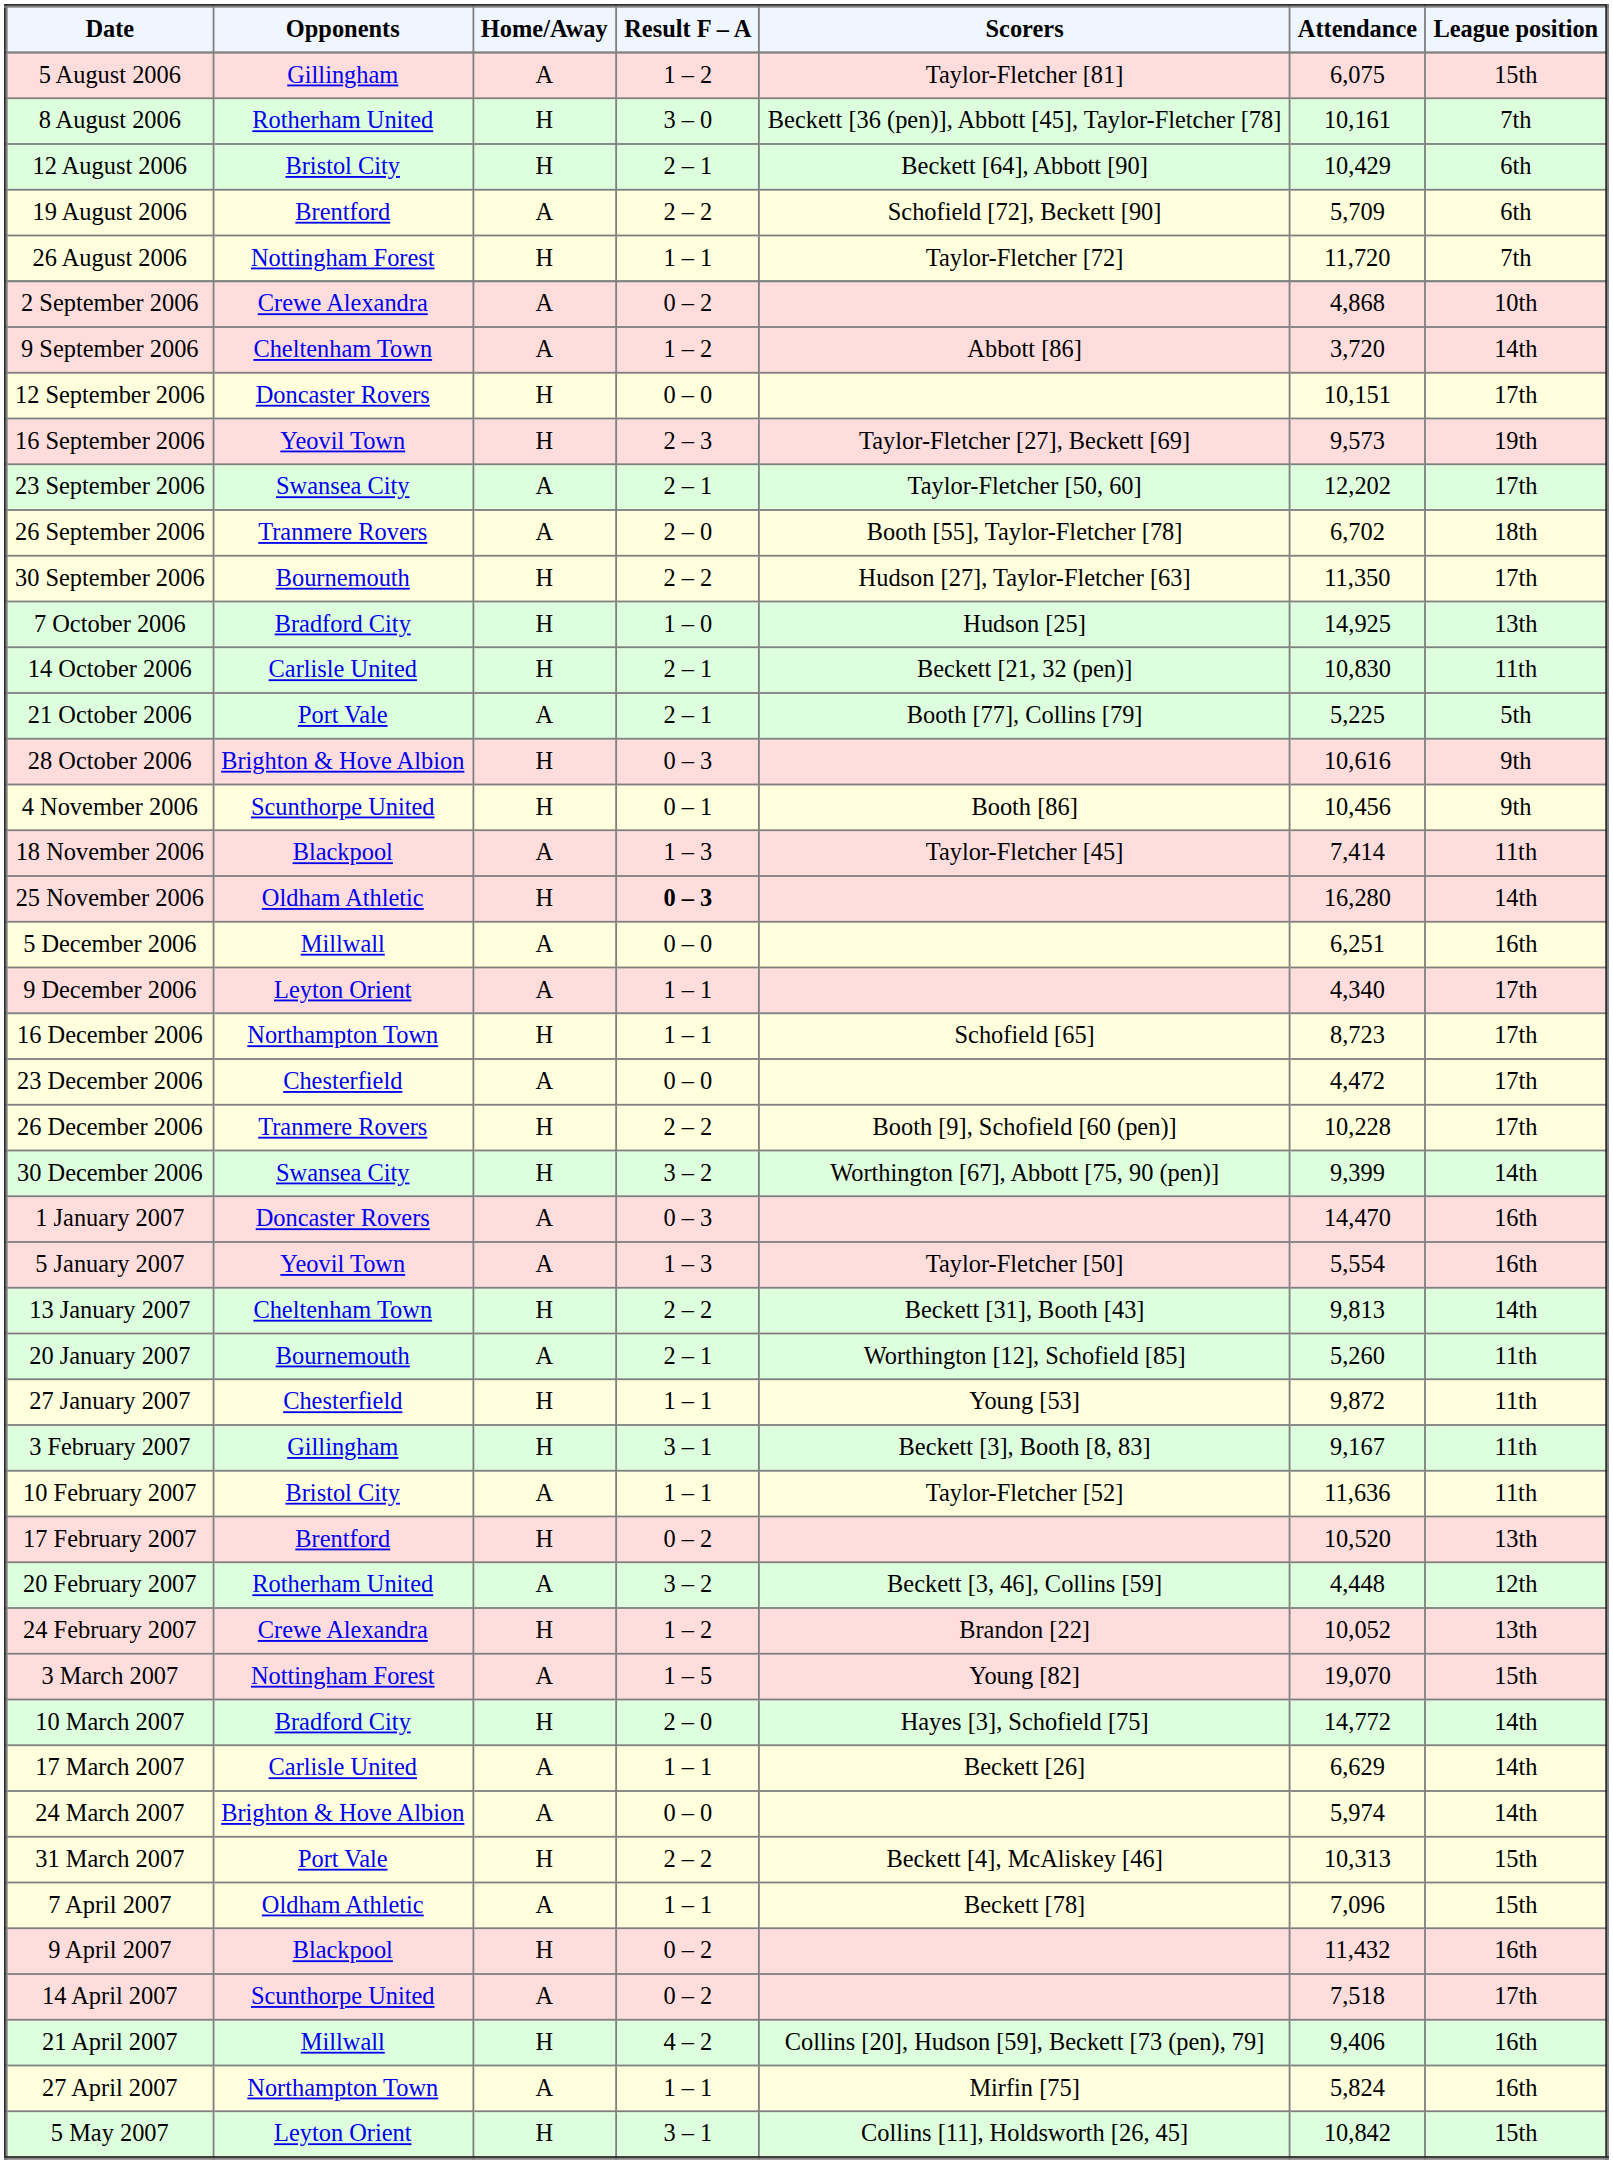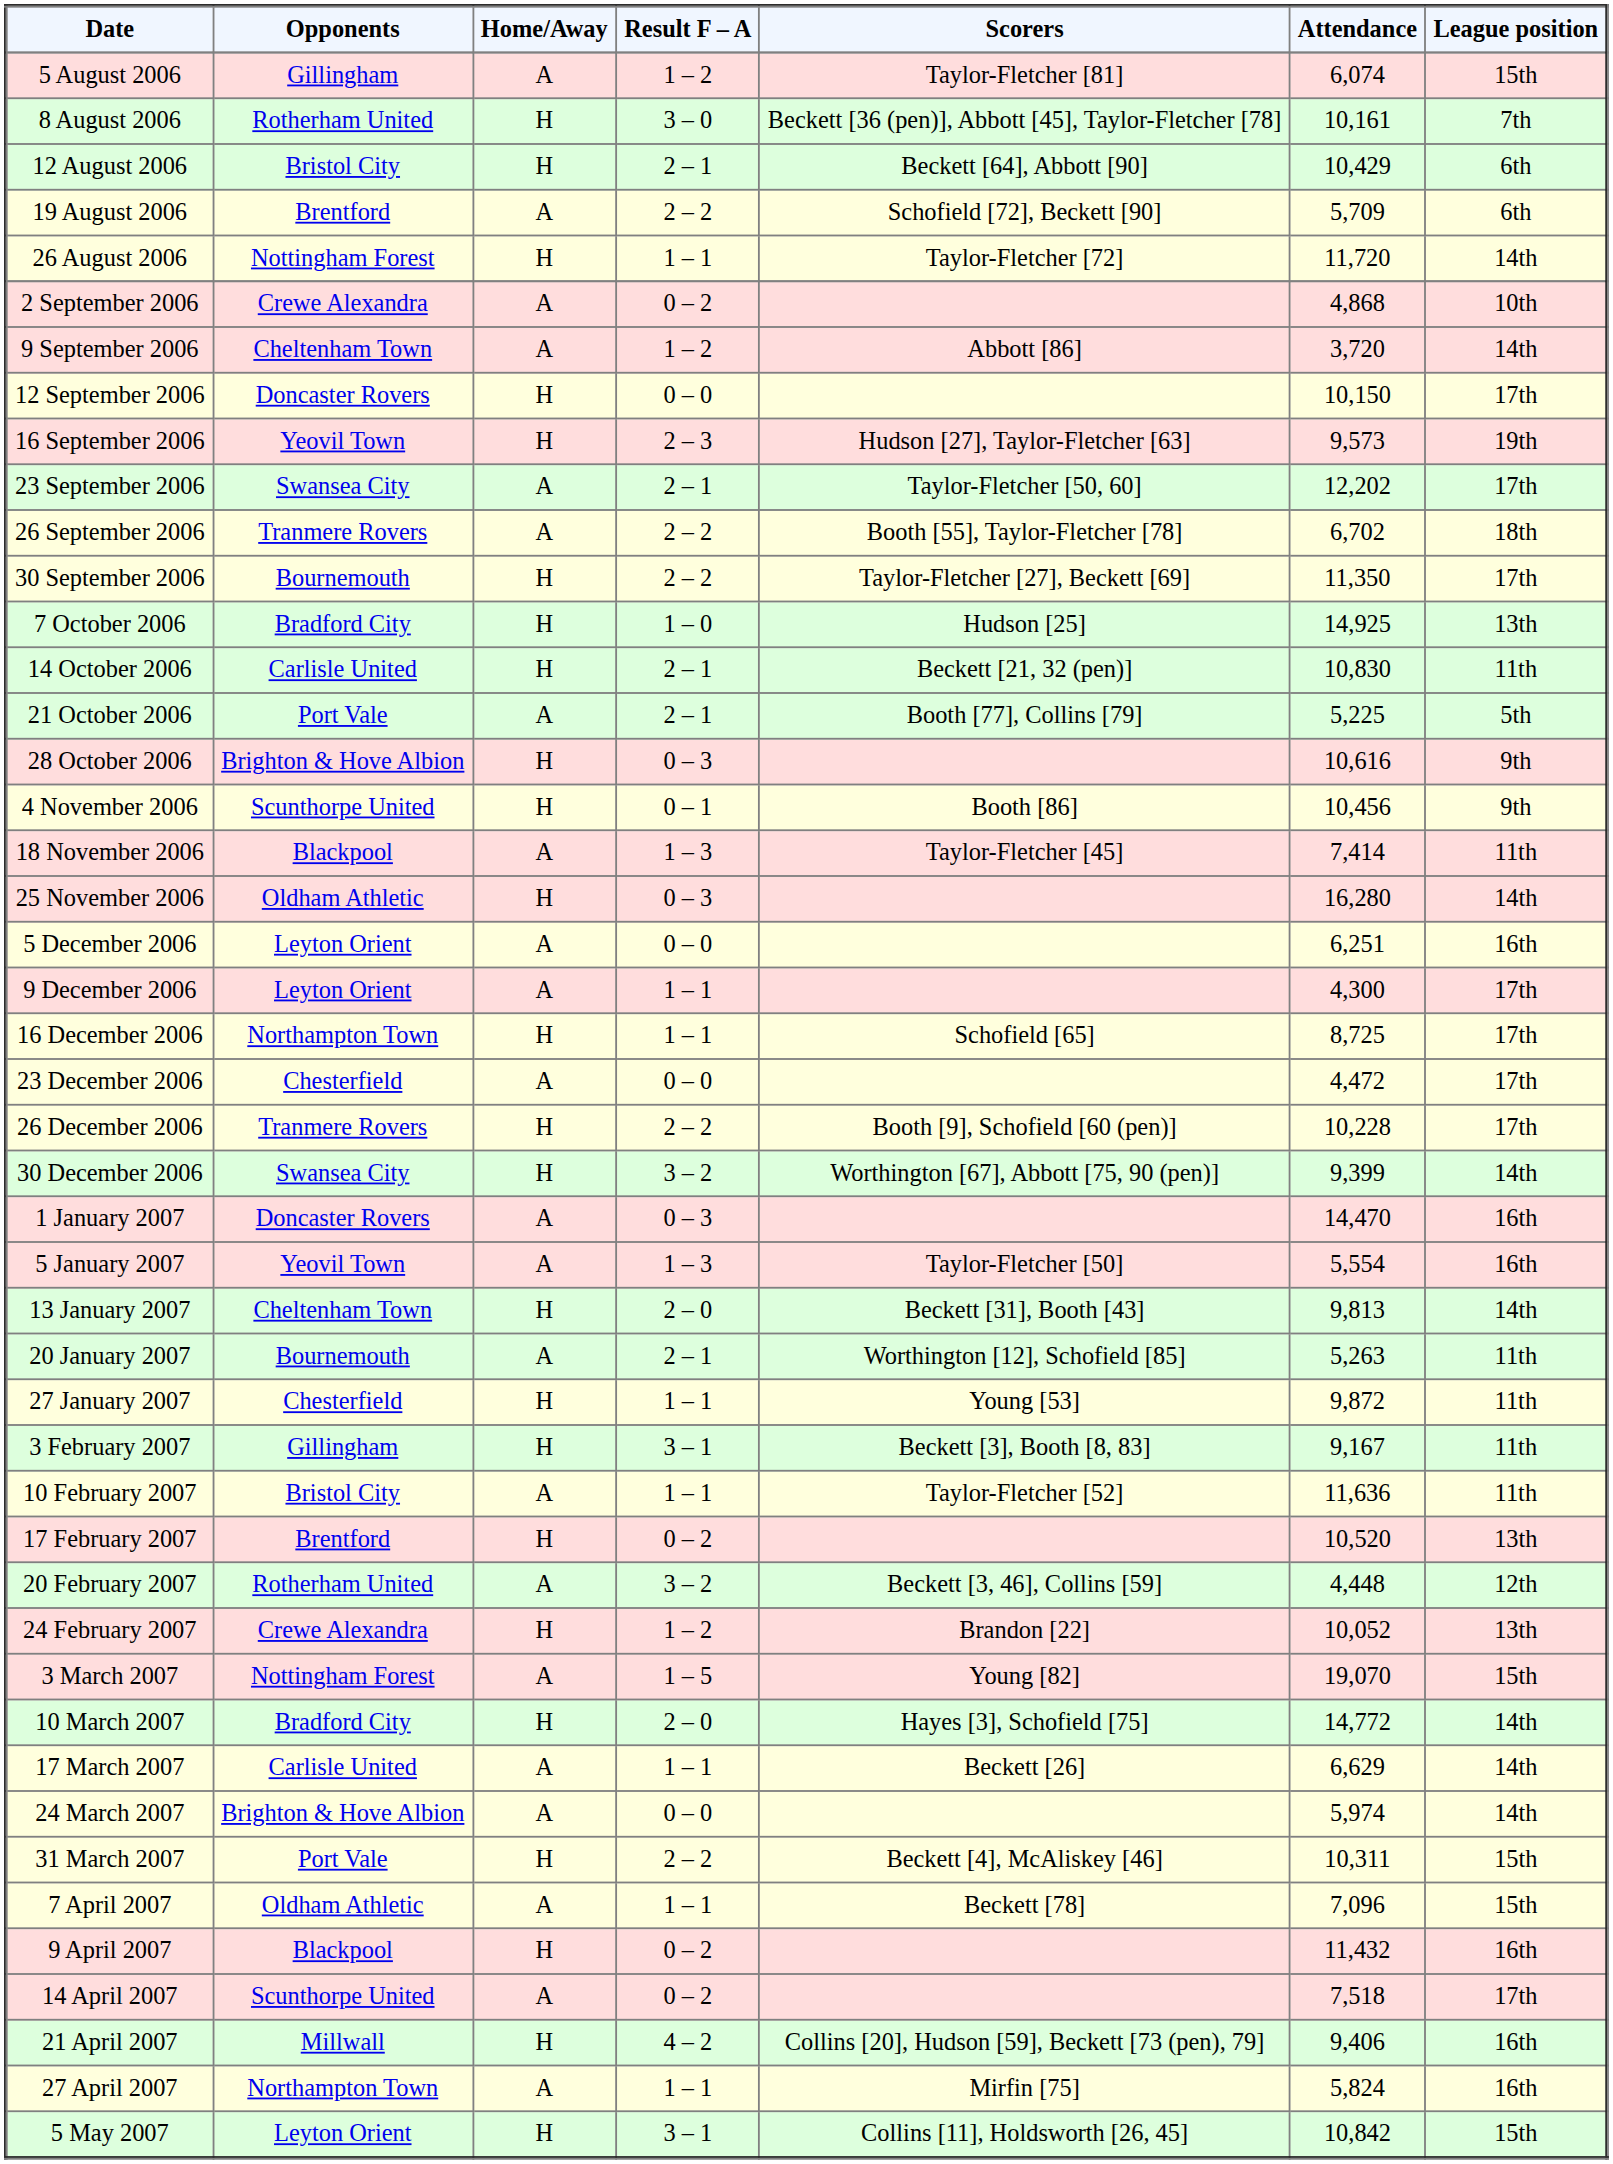5 August 2006 | Attendance: 6,075 -> 6,074
26 August 2006 | League position: 7th -> 14th
12 September 2006 | Attendance: 10,151 -> 10,150
16 September 2006 | Scorers: Taylor-Fletcher [27], Beckett [69] -> Hudson [27], Taylor-Fletcher [63]
26 September 2006 | Result F – A: 2 – 0 -> 2 – 2
30 September 2006 | Scorers: Hudson [27], Taylor-Fletcher [63] -> Taylor-Fletcher [27], Beckett [69]
25 November 2006 | Result F – A: bold -> normal
5 December 2006 | Opponents: Millwall -> Leyton Orient
9 December 2006 | Attendance: 4,340 -> 4,300
16 December 2006 | Attendance: 8,723 -> 8,725
13 January 2007 | Result F – A: 2 – 2 -> 2 – 0
20 January 2007 | Attendance: 5,260 -> 5,263
31 March 2007 | Attendance: 10,313 -> 10,311
